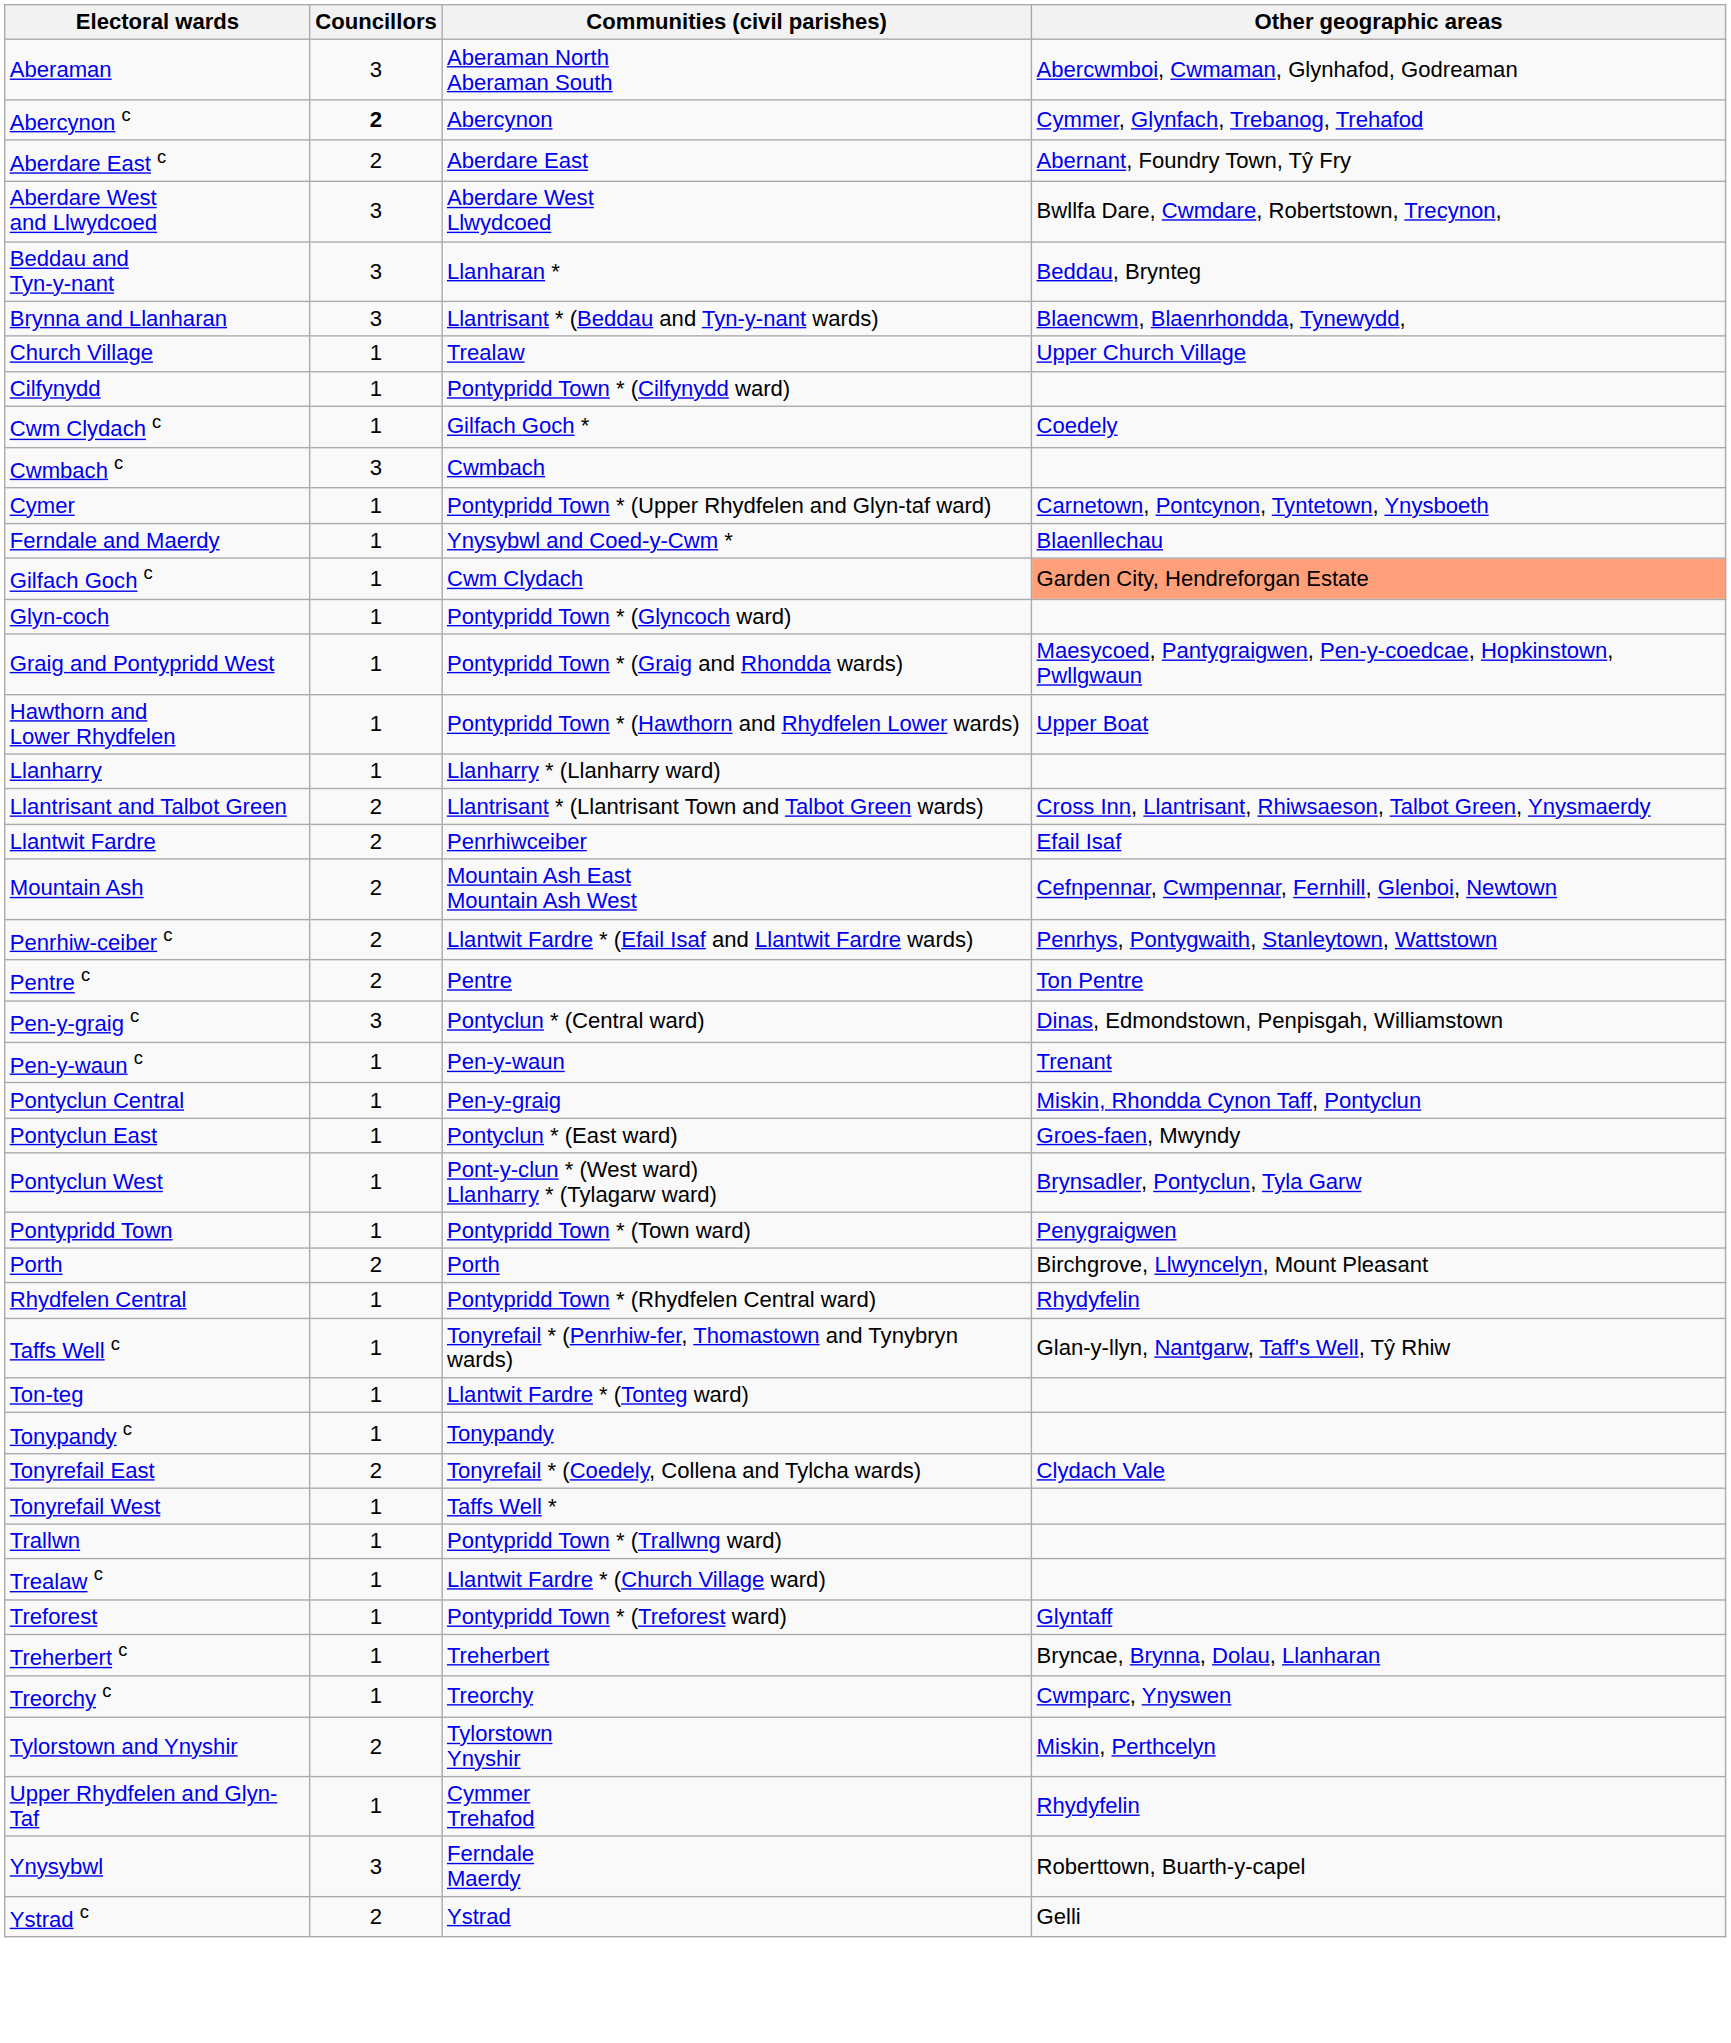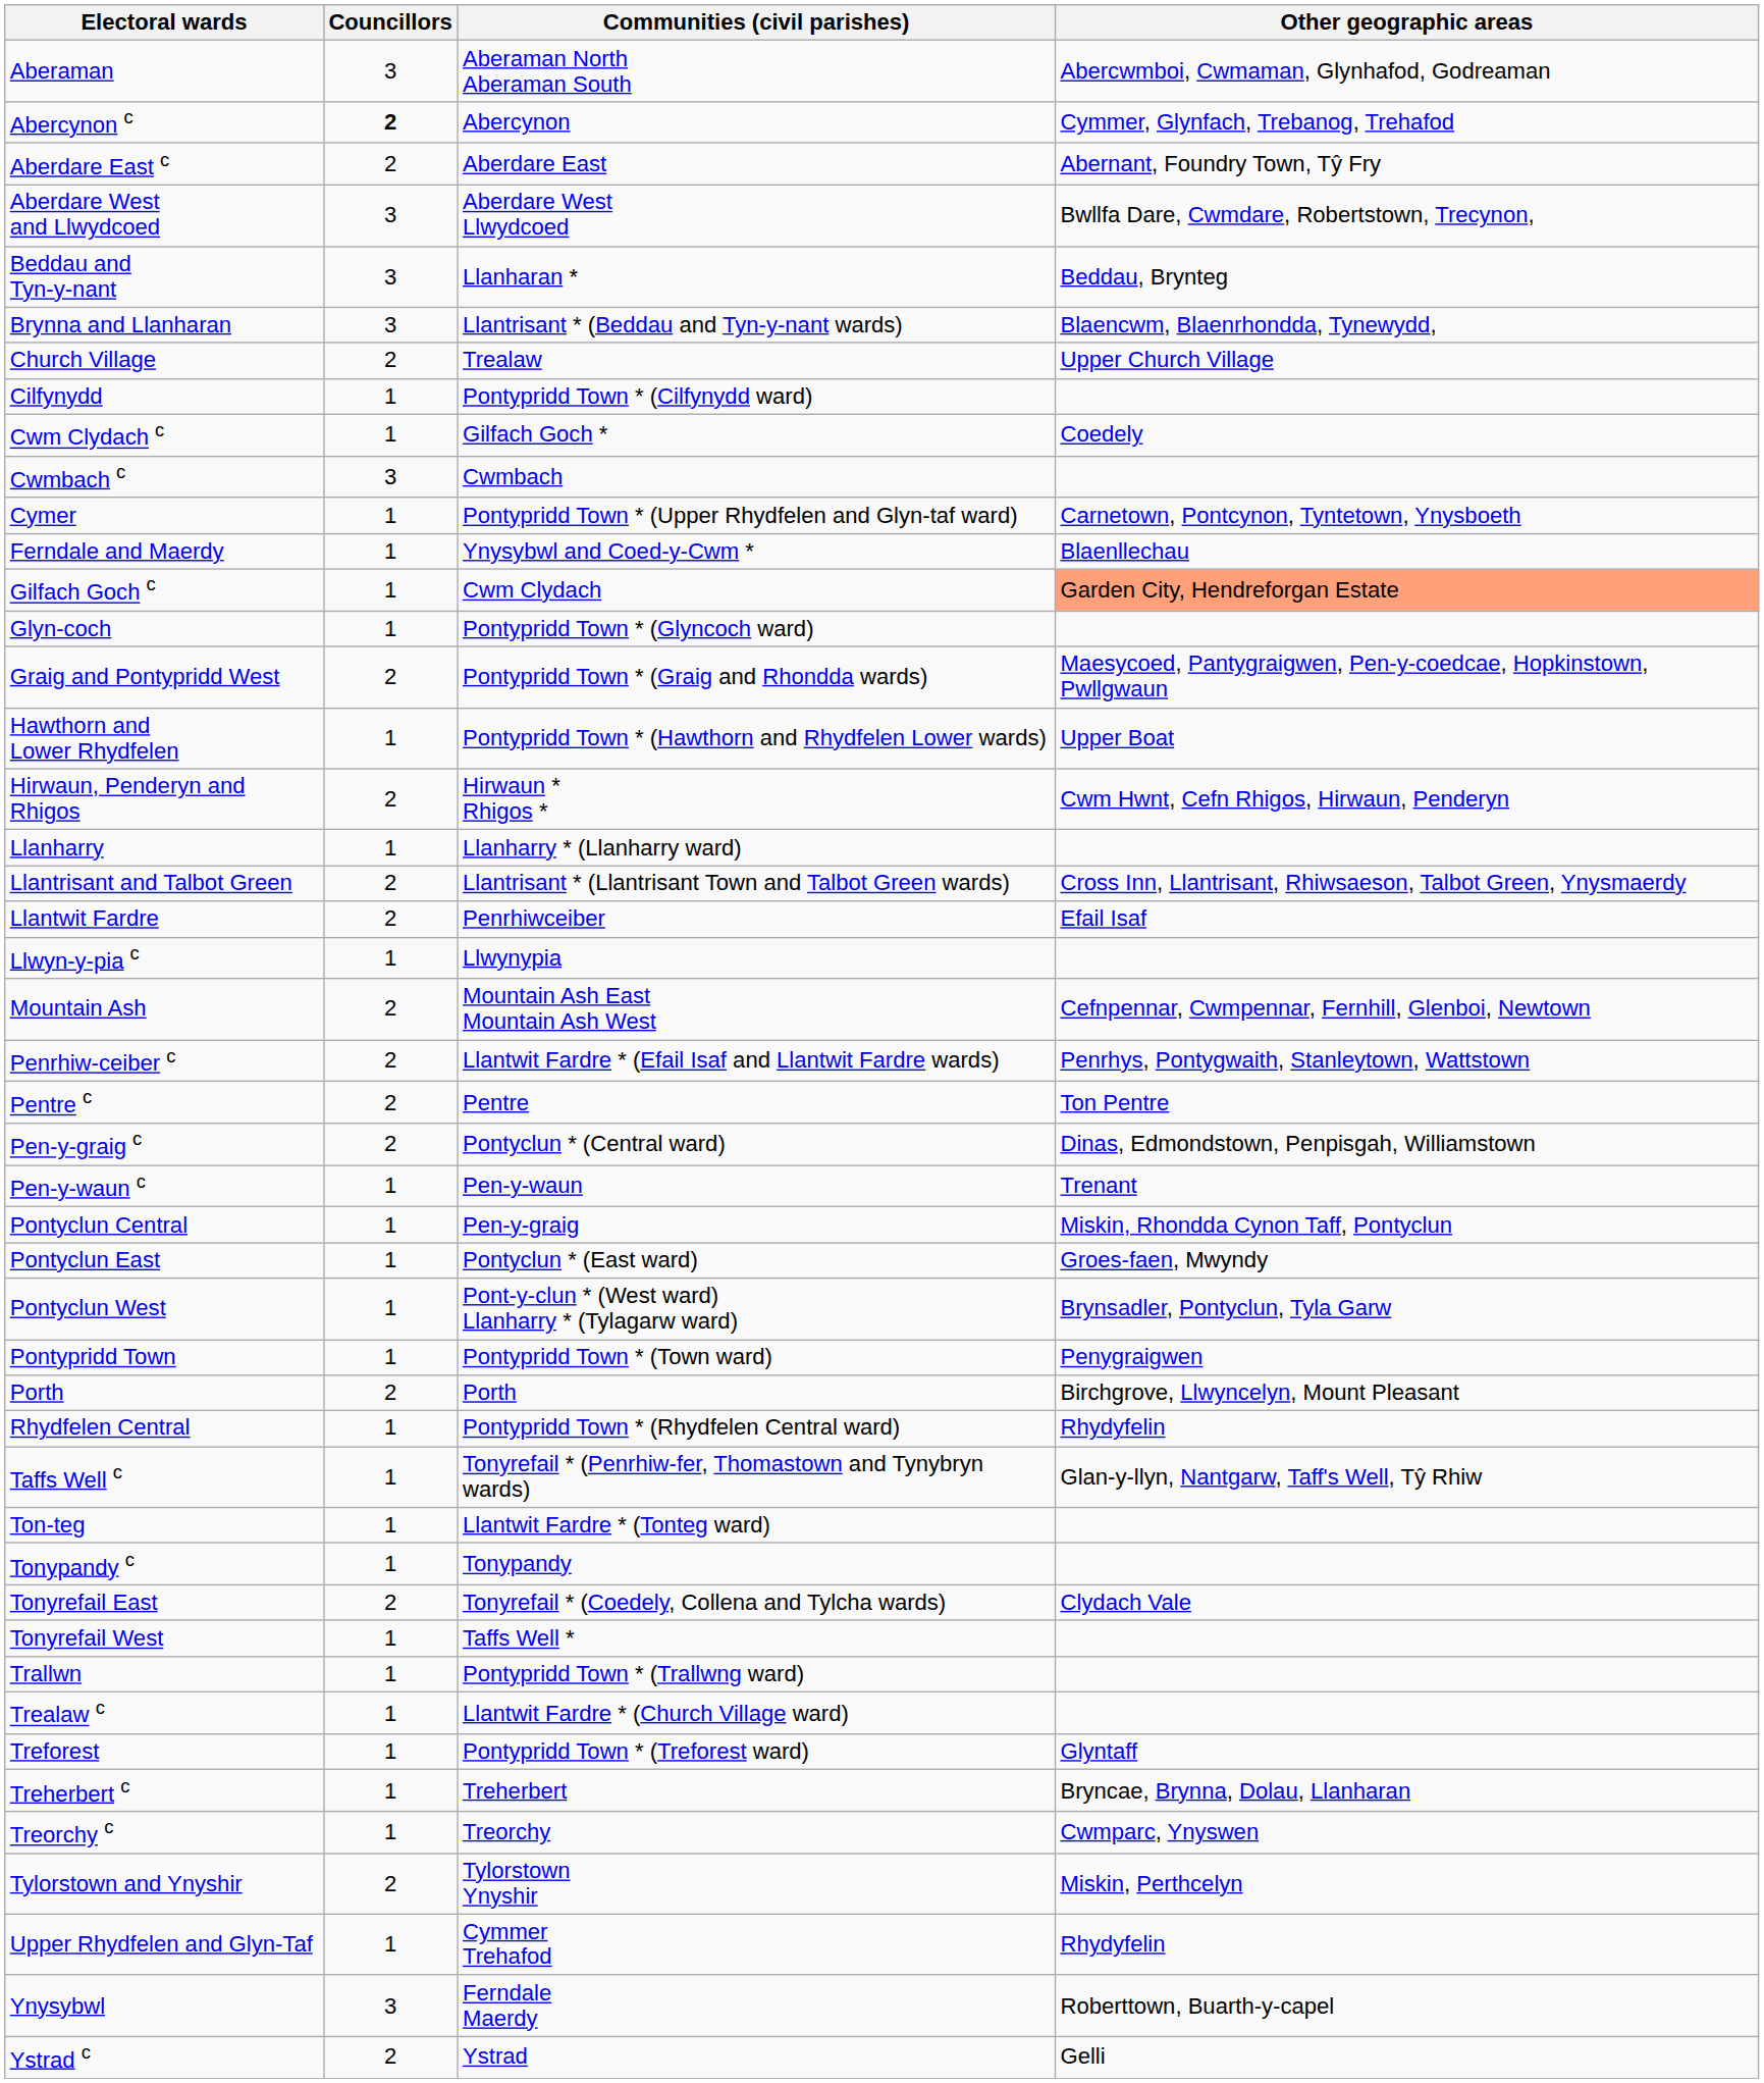Church Village | Councillors: 1 -> 2
Graig and Pontypridd West | Councillors: 1 -> 2
+ row: Hirwaun, Penderyn and Rhigos | 2 | Hirwaun * Rhigos * | Cwm Hwnt, Cefn Rhigos, Hirwaun, Penderyn
+ row: Llwyn-y-pia c | 1 | Llwynypia
Pen-y-graig c | Councillors: 3 -> 2
